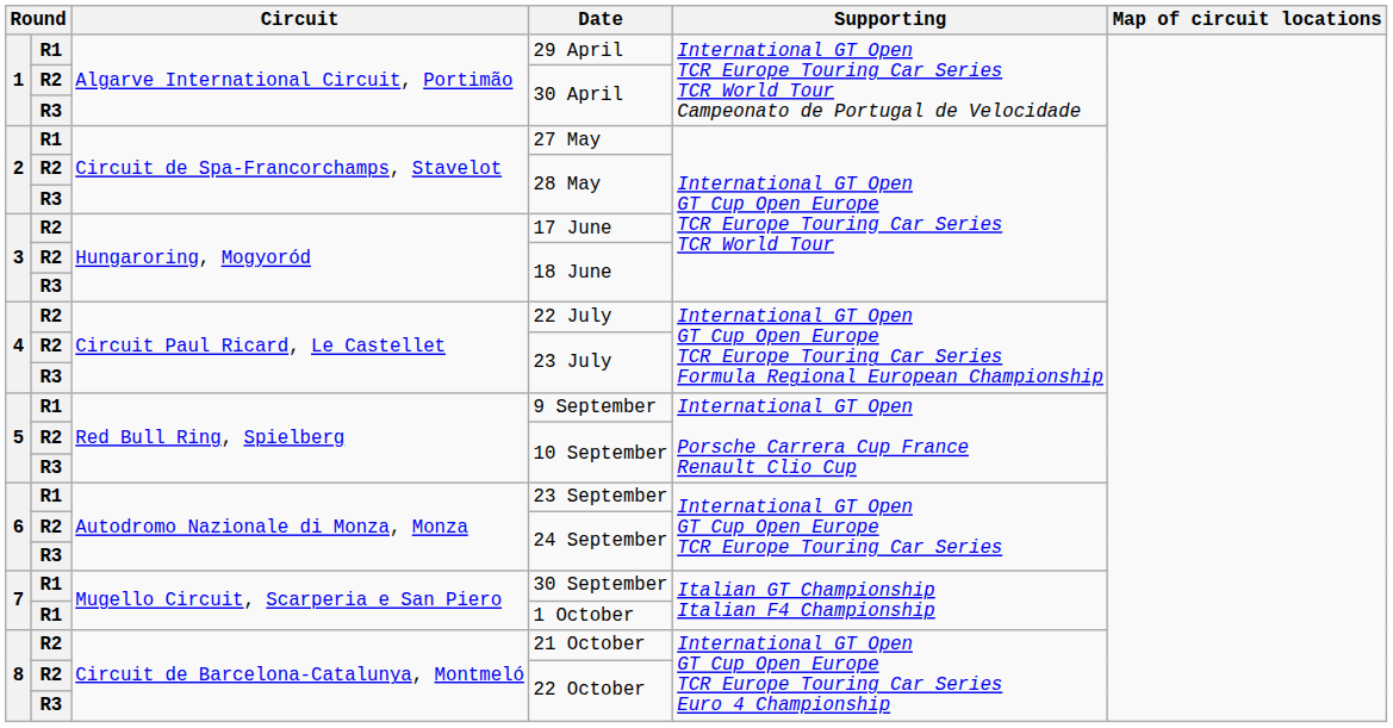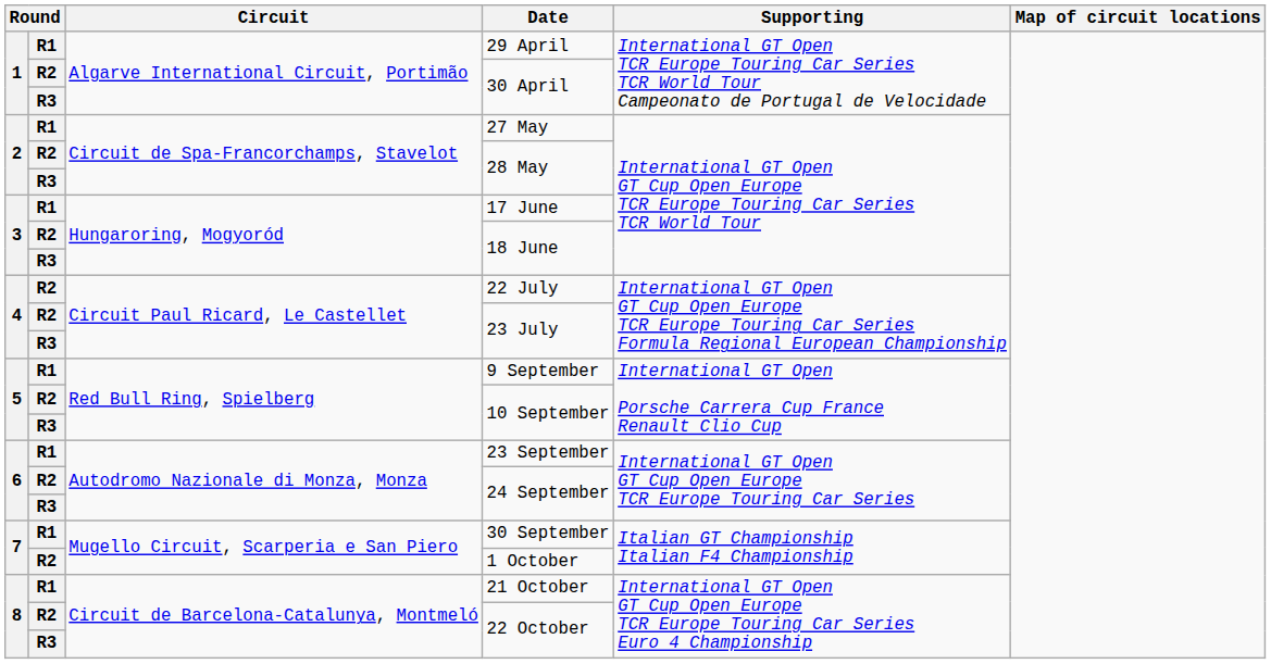17 June | column 2: R2 -> R1
1 October | column 2: R1 -> R2
21 October | column 2: R2 -> R1
